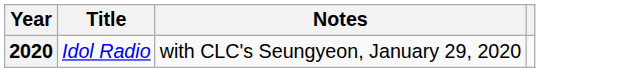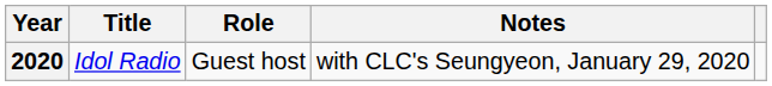+ column: Role | Guest host
